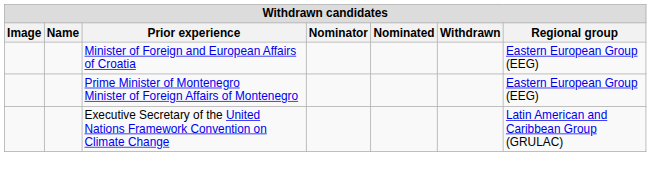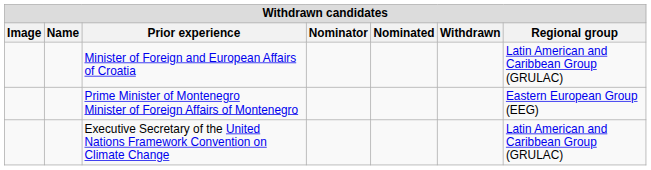Minister of Foreign and European Affairs of Croatia | Regional group: Eastern European Group (EEG) -> Latin American and Caribbean Group (GRULAC)
